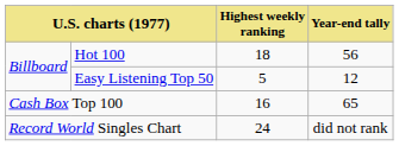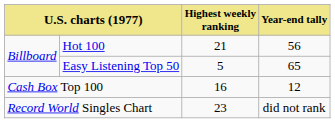Hot 100 | Highest weekly ranking: 18 -> 21
Easy Listening Top 50 | Year-end tally: 12 -> 65
Cash Box Top 100 | Year-end tally: 65 -> 12
Record World Singles Chart | Highest weekly ranking: 24 -> 23
